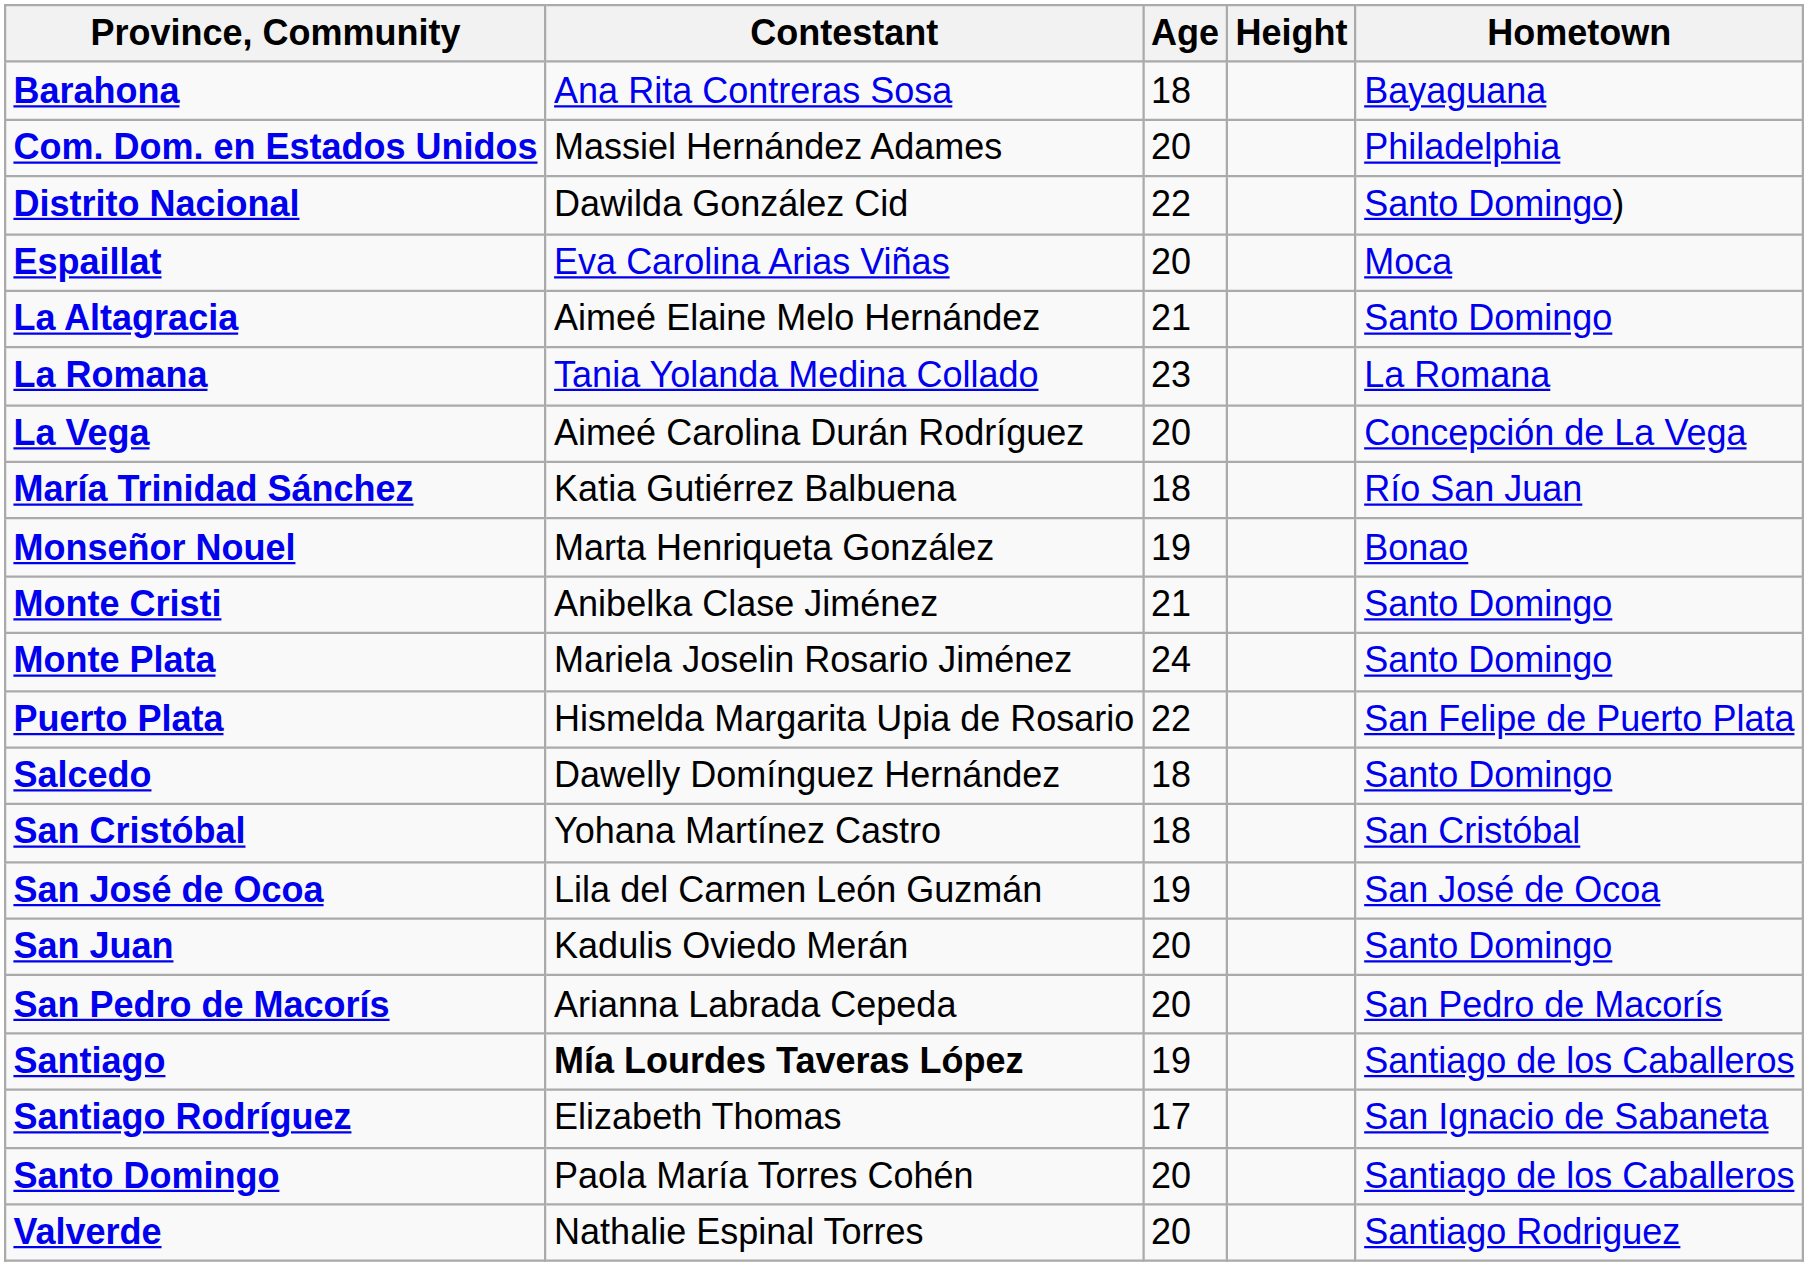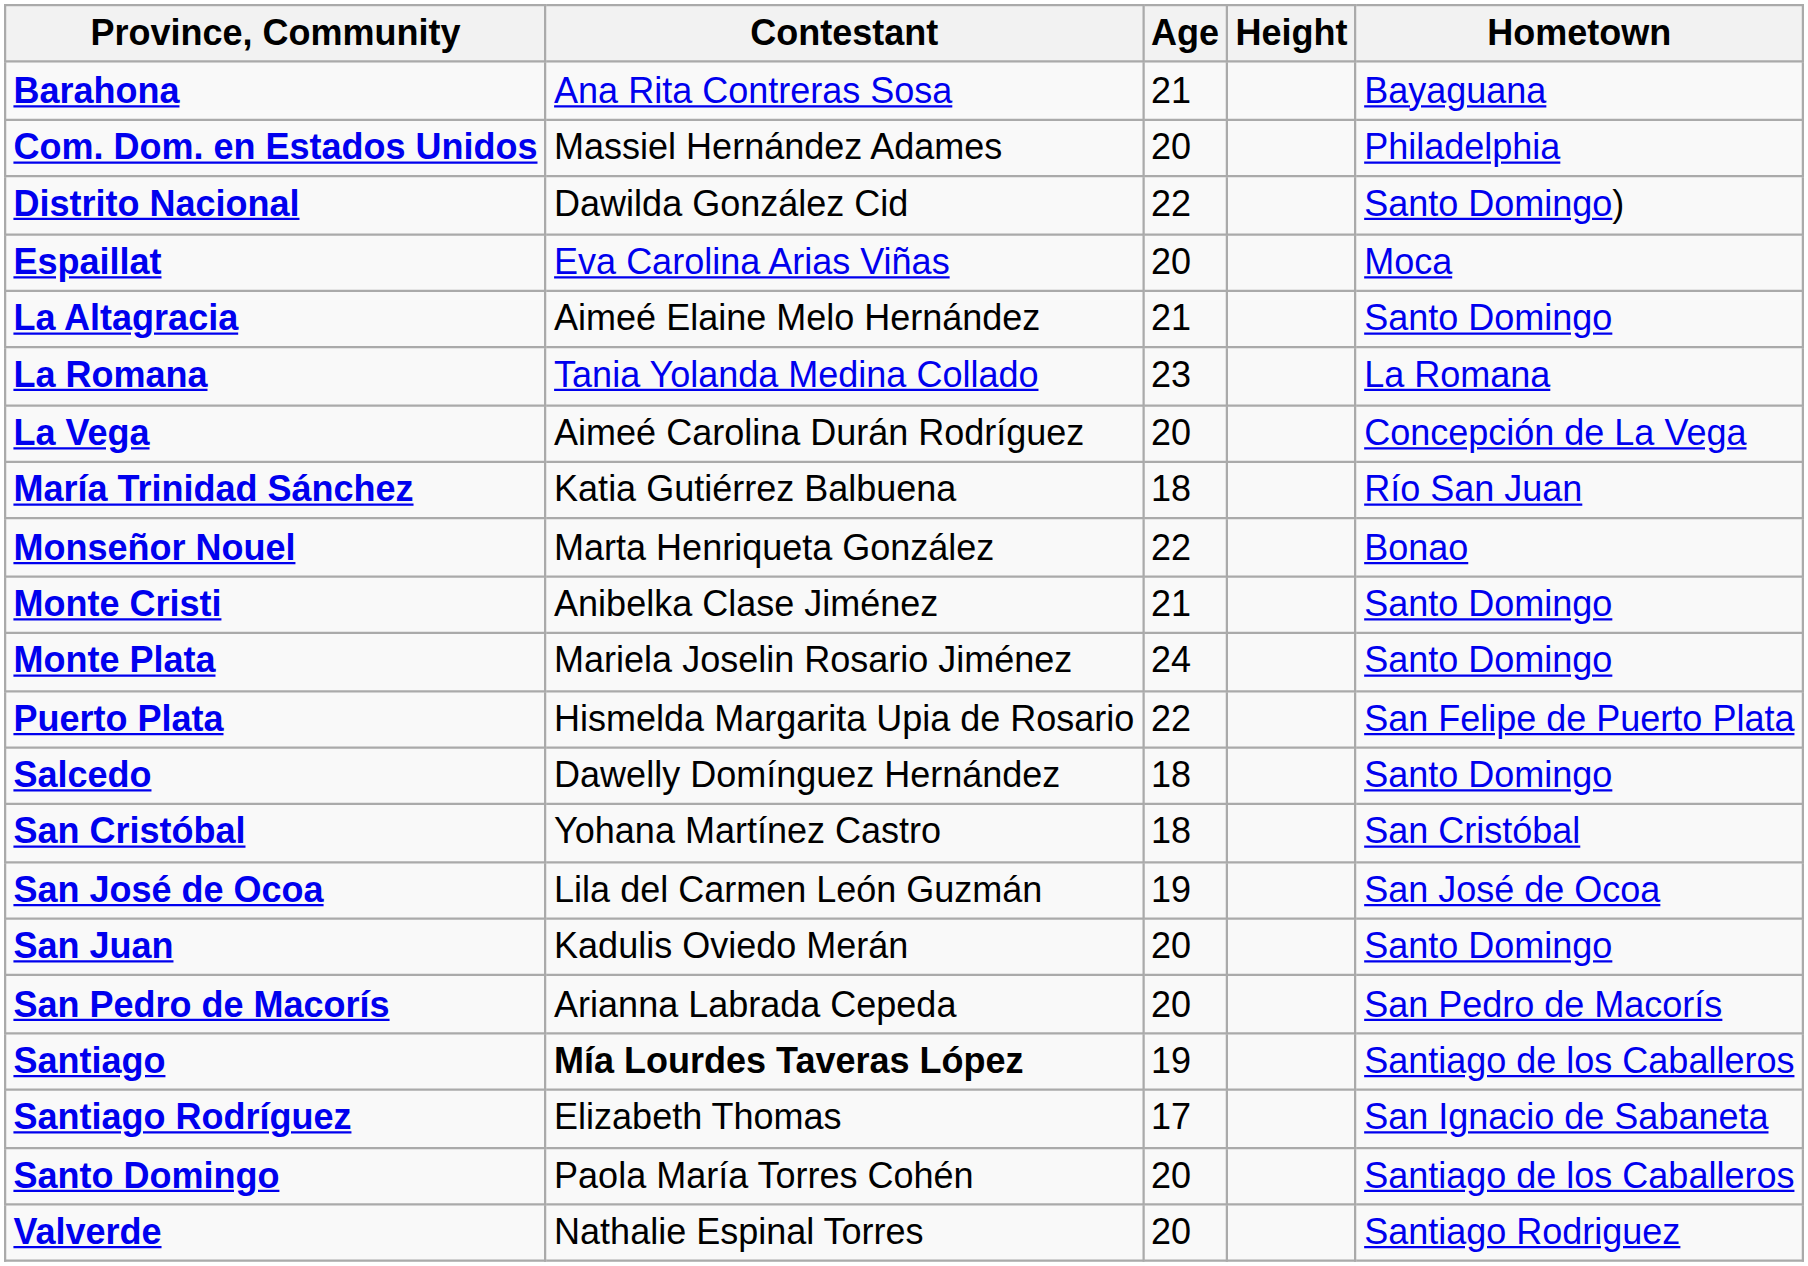Barahona | Age: 18 -> 21
Monseñor Nouel | Age: 19 -> 22
